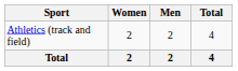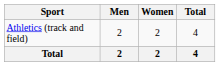columns swapped: Men <-> Women
